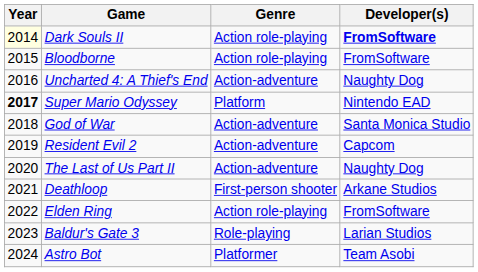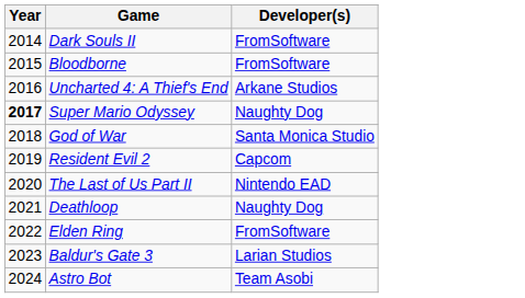- column: Genre | Action role-playing | Action role-playing | Action-adventure | Platform | Action-adventure | Action-adventure | Action-adventure | First-person shooter | Action role-playing | Role-playing | Platformer
Dark Souls II | Year: lightyellow background -> no background
Dark Souls II | Developer(s): bold -> normal
Uncharted 4: A Thief's End | Developer(s): Naughty Dog -> Arkane Studios
Super Mario Odyssey | Developer(s): Nintendo EAD -> Naughty Dog
The Last of Us Part II | Developer(s): Naughty Dog -> Nintendo EAD
Deathloop | Developer(s): Arkane Studios -> Naughty Dog
